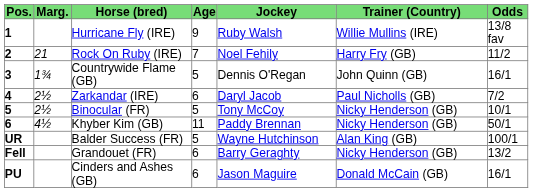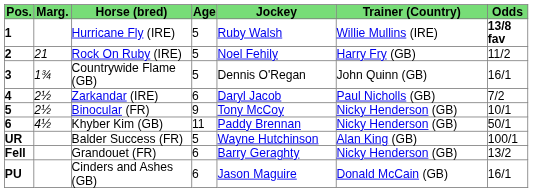Hurricane Fly (IRE) | Age: 9 -> 5
Hurricane Fly (IRE) | Odds: normal -> bold
Rock On Ruby (IRE) | Age: 7 -> 5
Binocular (FR) | Age: 5 -> 9
